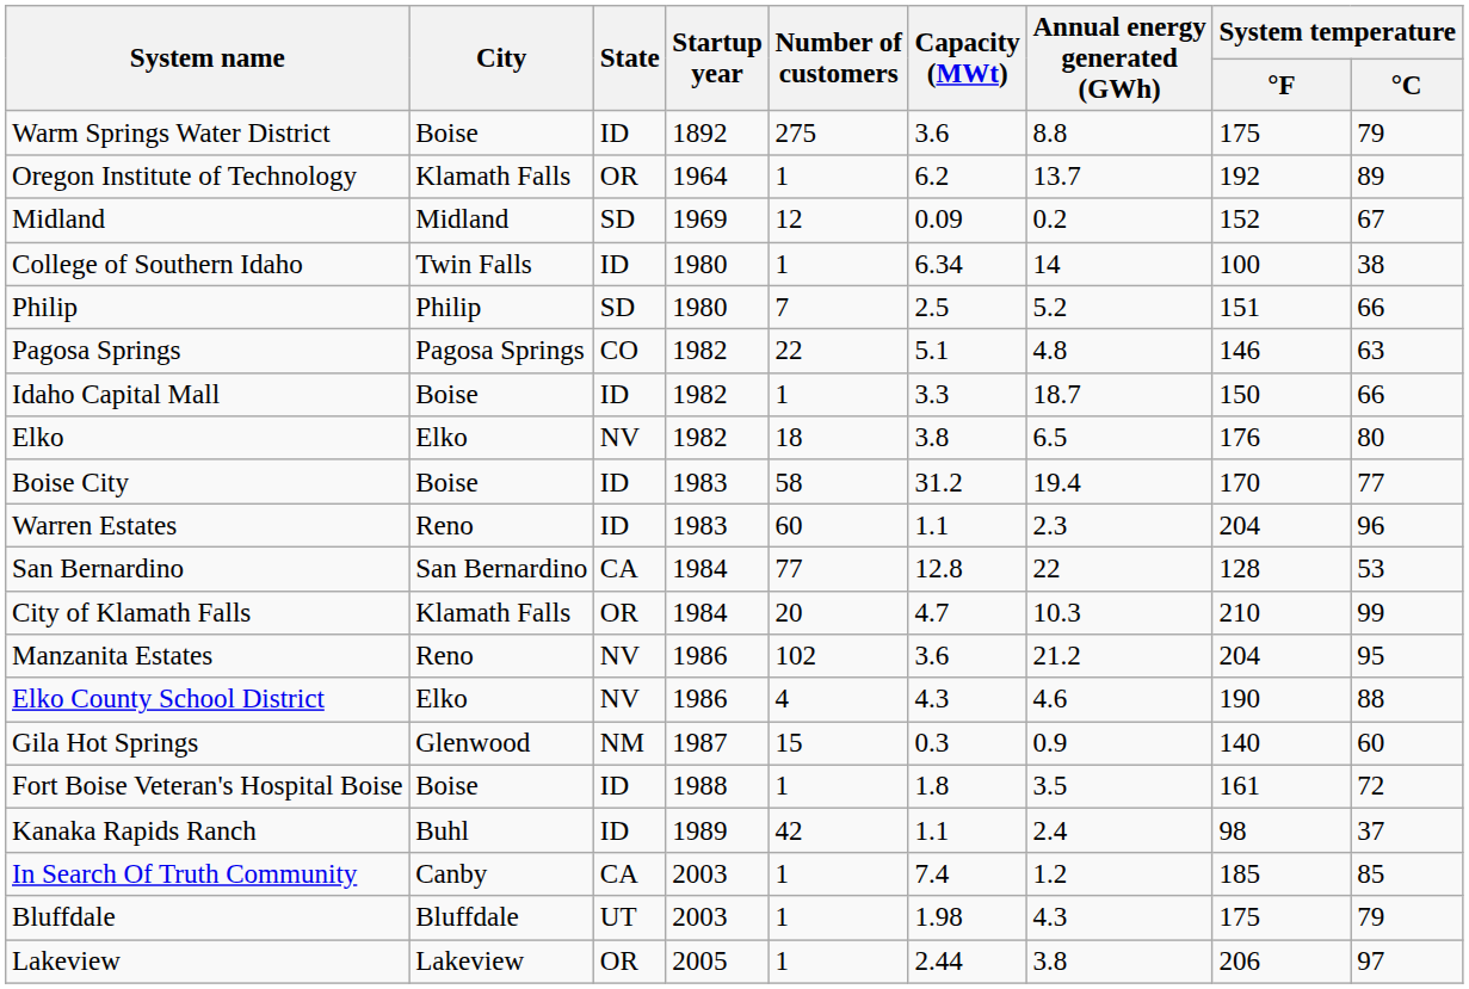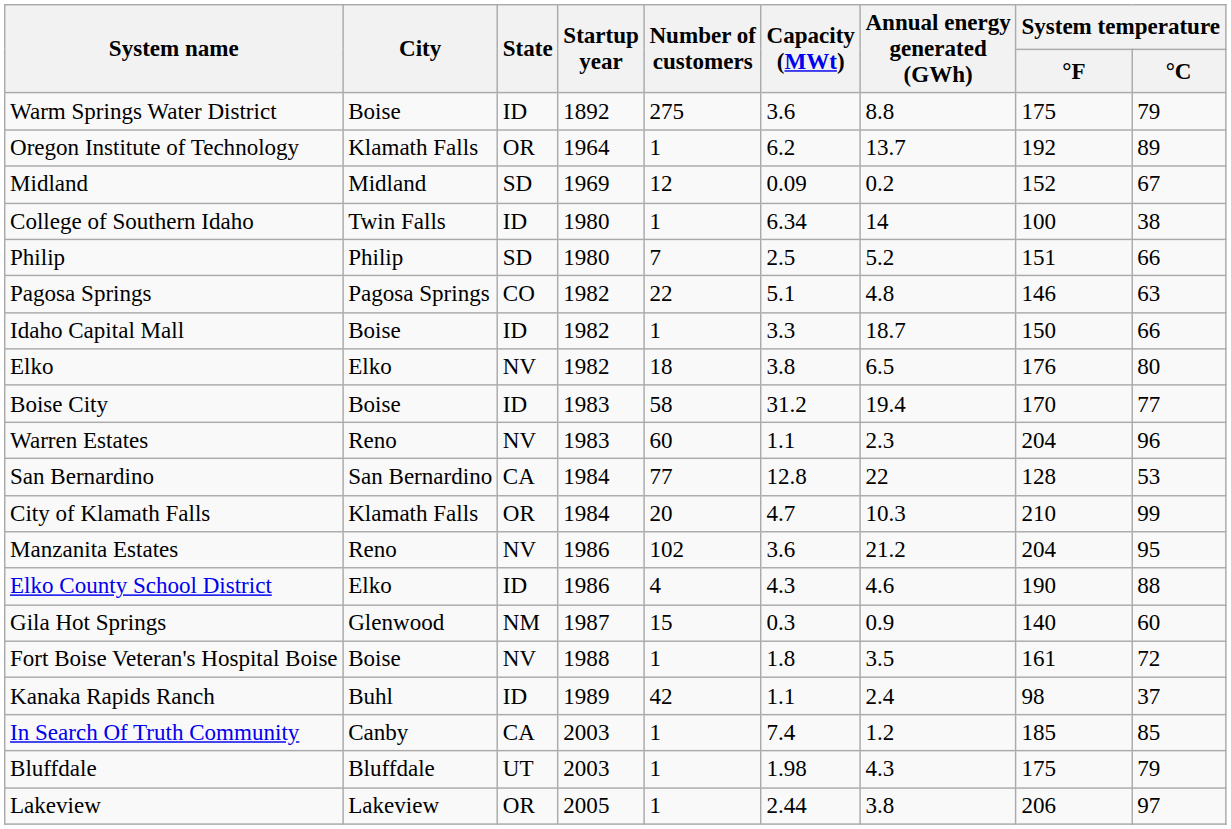Warren Estates | State: ID -> NV
Elko County School District | State: NV -> ID
Fort Boise Veteran's Hospital Boise | State: ID -> NV
